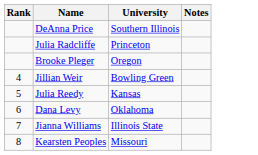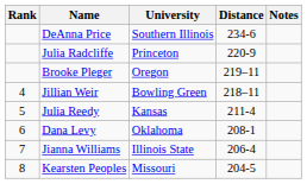+ column: Distance | 234-6 | 220-9 | 219–11 | 218–11 | 211-4 | 208-1 | 206-4 | 204-5
